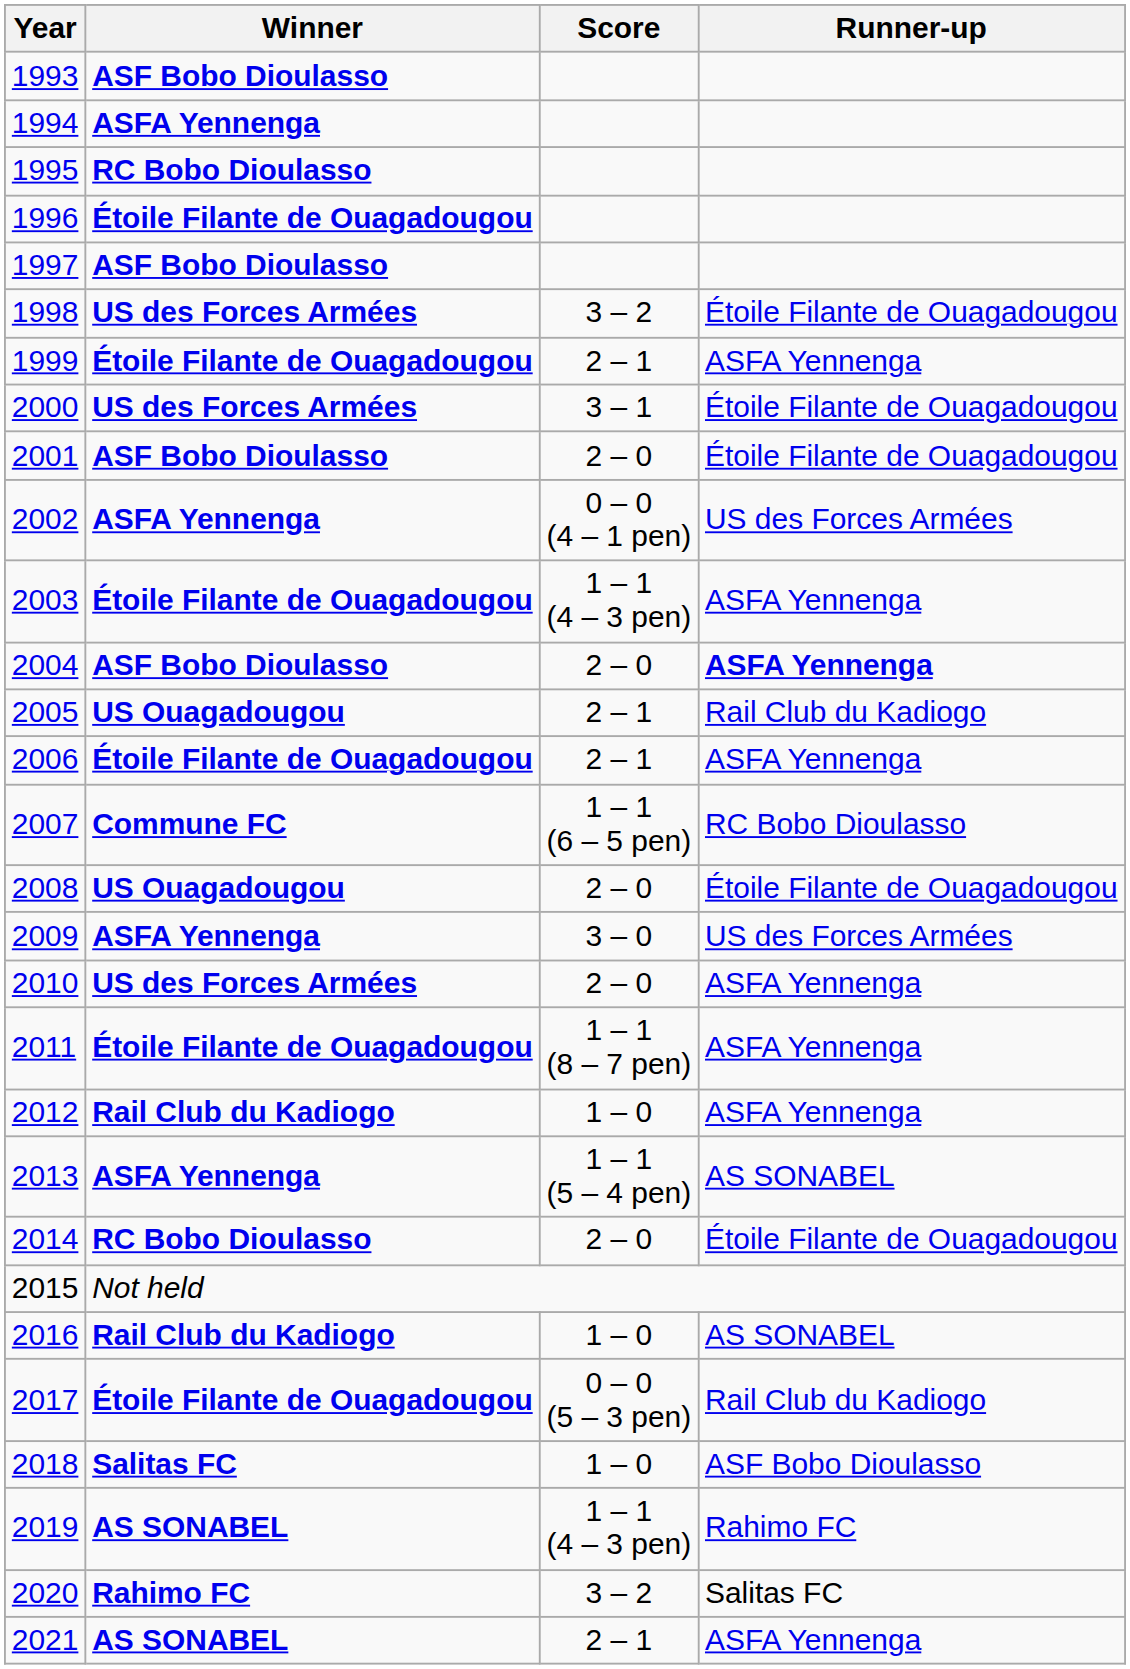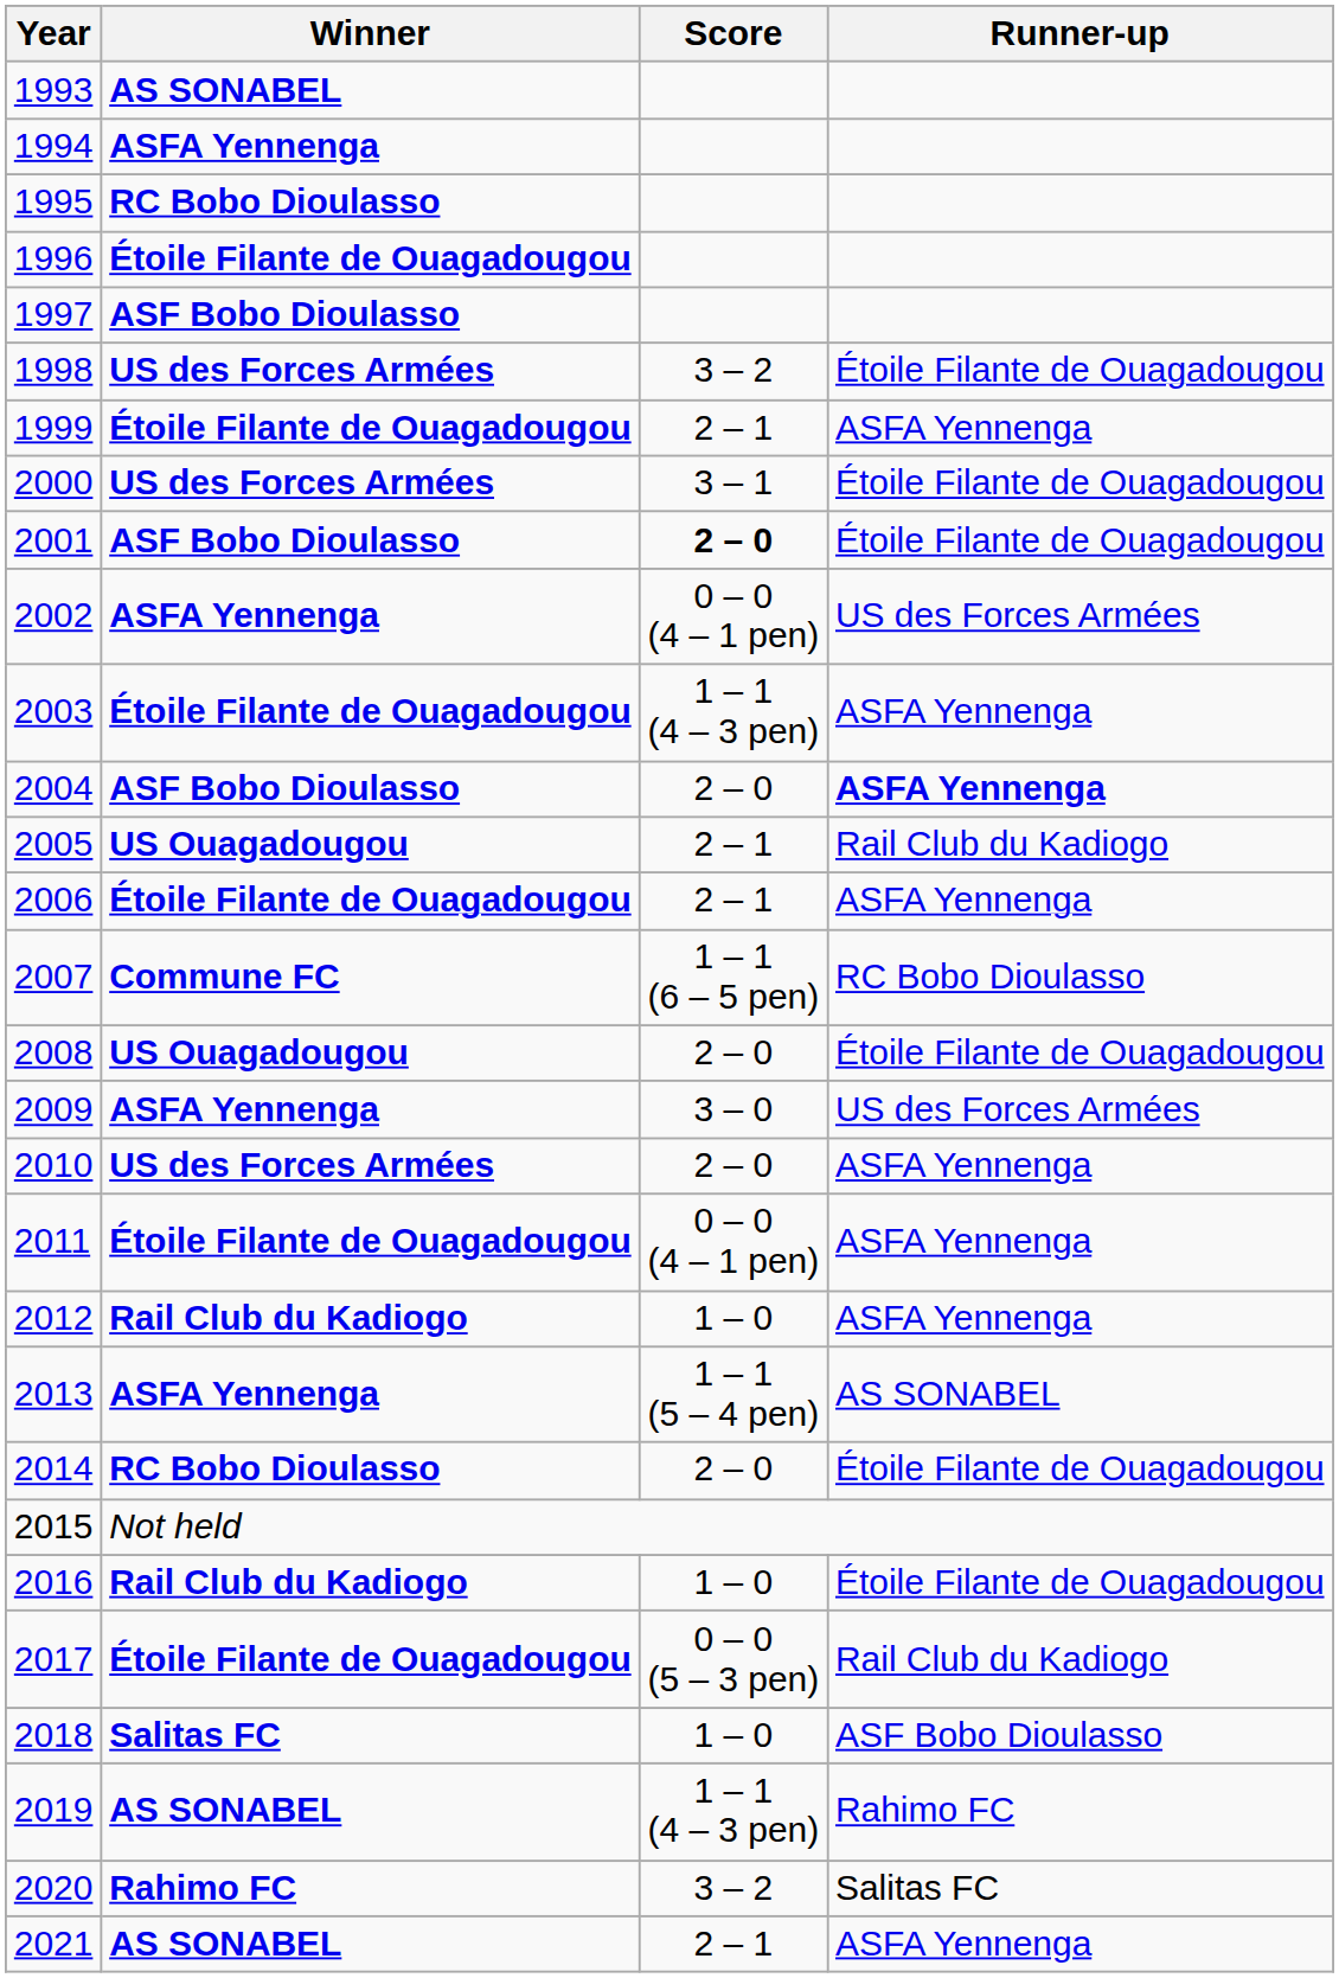1993 | Winner: ASF Bobo Dioulasso -> AS SONABEL
2001 | Score: normal -> bold
2011 | Score: 1 – 1 (8 – 7 pen) -> 0 – 0 (4 – 1 pen)
2016 | Runner-up: AS SONABEL -> Étoile Filante de Ouagadougou
